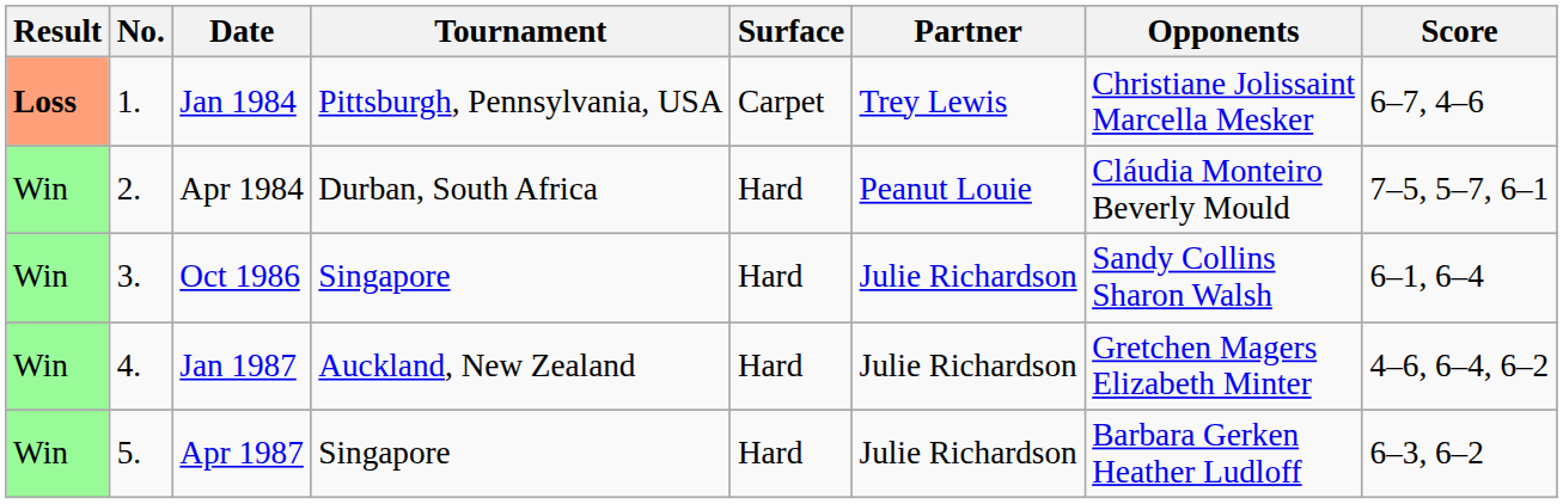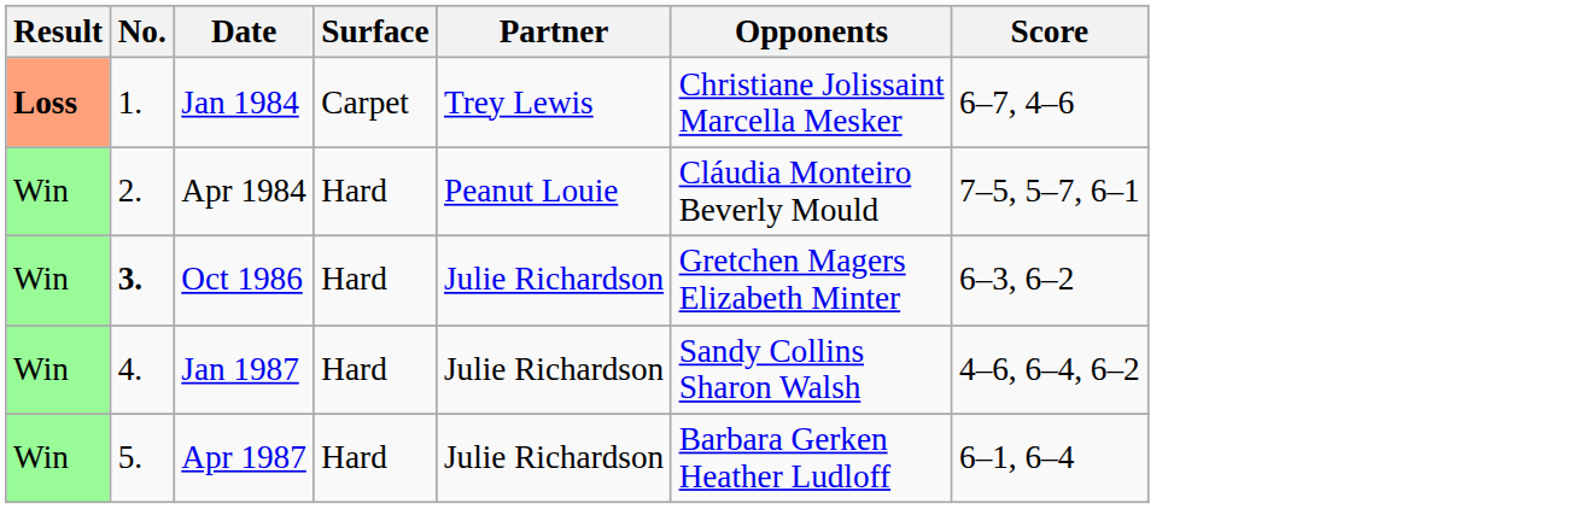- column: Tournament | Pittsburgh, Pennsylvania, USA | Durban, South Africa | Singapore | Auckland, New Zealand | Singapore
Oct 1986 | No.: normal -> bold
Oct 1986 | Opponents: Sandy Collins Sharon Walsh -> Gretchen Magers Elizabeth Minter
Oct 1986 | Score: 6–1, 6–4 -> 6–3, 6–2
Jan 1987 | Opponents: Gretchen Magers Elizabeth Minter -> Sandy Collins Sharon Walsh
Apr 1987 | Score: 6–3, 6–2 -> 6–1, 6–4
